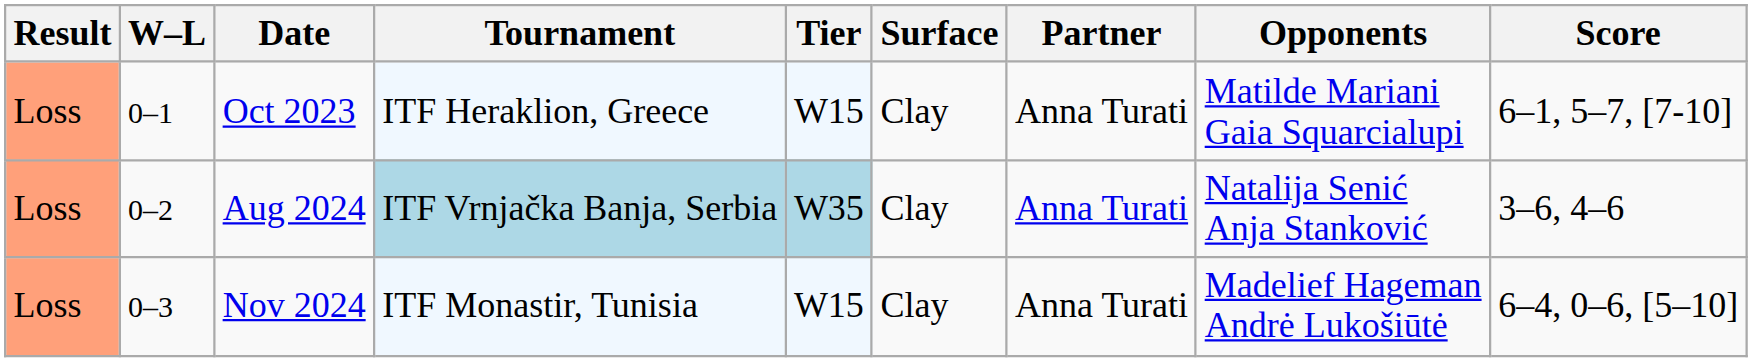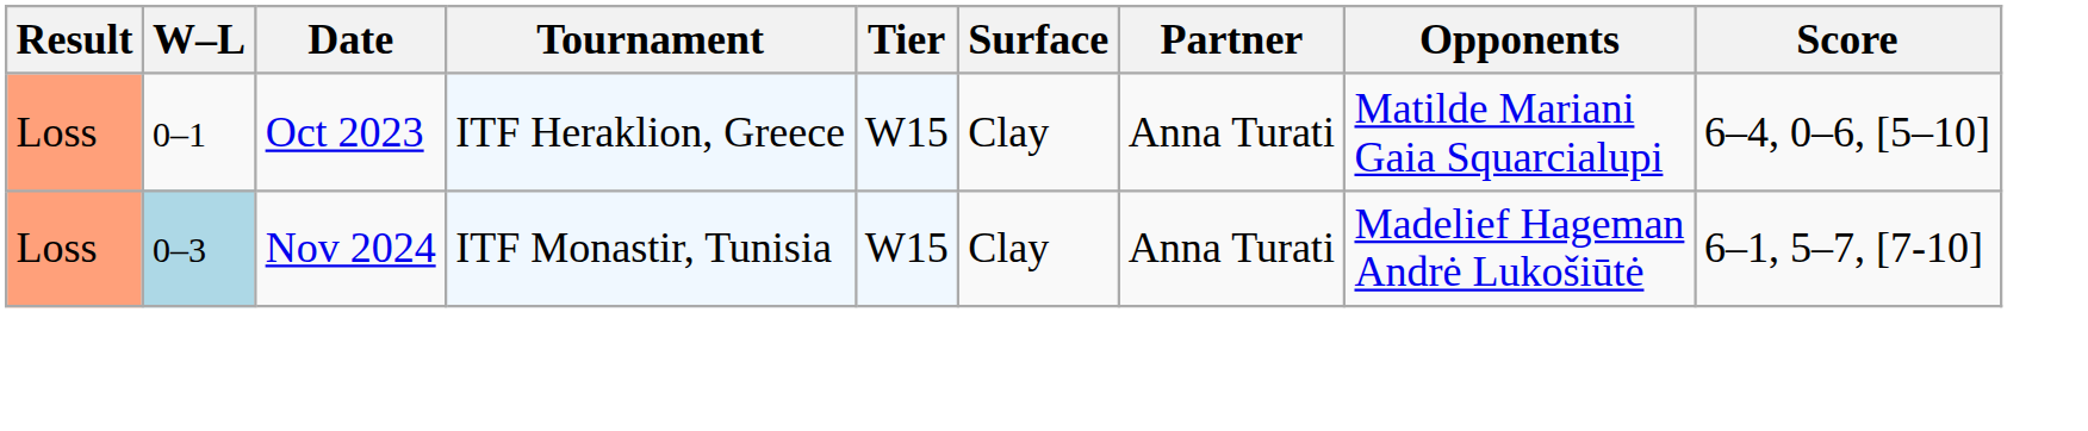Oct 2023 | Score: 6–1, 5–7, [7-10] -> 6–4, 0–6, [5–10]
- row: Loss | 0–2 | Aug 2024 | ITF Vrnjačka Banja, Serbia | W35 | Clay | Anna Turati | Natalija Senić Anja Stanković | 3–6, 4–6
Nov 2024 | W–L: no background -> lightblue background
Nov 2024 | Score: 6–4, 0–6, [5–10] -> 6–1, 5–7, [7-10]
